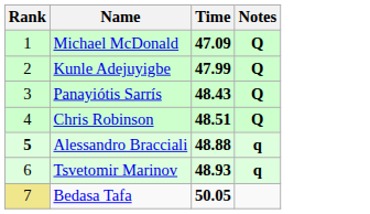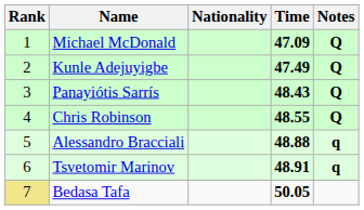+ column: Nationality
Kunle Adejuyigbe | Time: 47.99 -> 47.49
Chris Robinson | Time: 48.51 -> 48.55
Alessandro Bracciali | Rank: bold -> normal
Tsvetomir Marinov | Time: 48.93 -> 48.91
